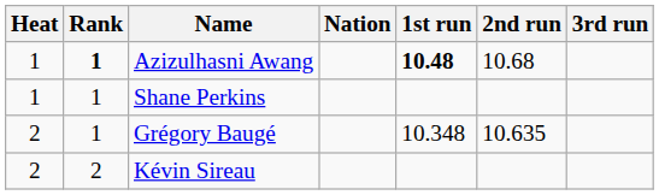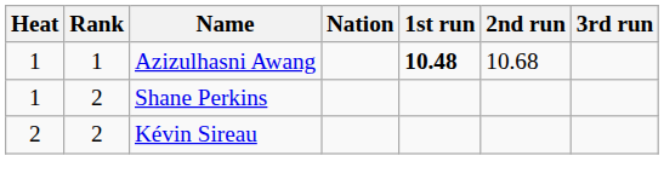Azizulhasni Awang | Rank: bold -> normal
Shane Perkins | Rank: 1 -> 2
- row: 2 | 1 | Grégory Baugé | 10.348 | 10.635
